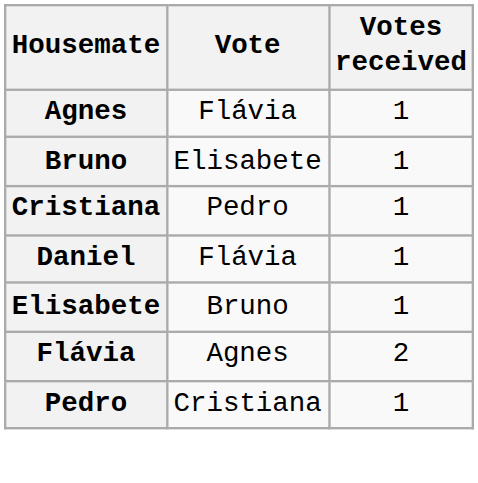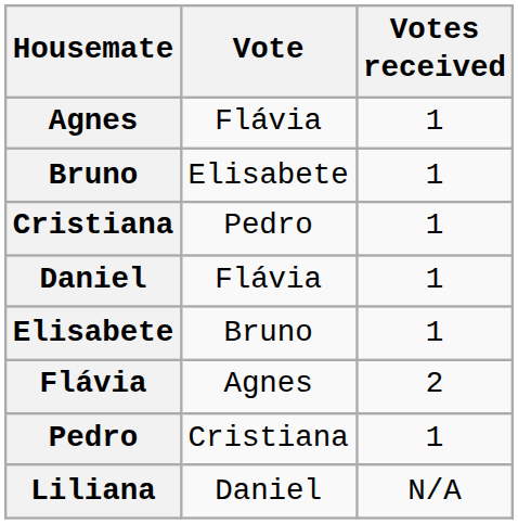+ row: Liliana | Daniel | N/A
